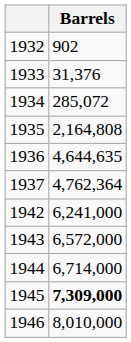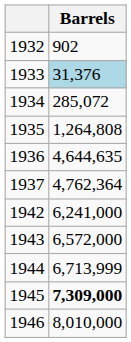1933 | Barrels: no background -> lightblue background
1935 | Barrels: 2,164,808 -> 1,264,808
1944 | Barrels: 6,714,000 -> 6,713,999
